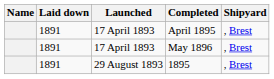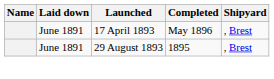- row: 1891 | 17 April 1893 | April 1895 | , Brest
May 1896 | Laid down: 1891 -> June 1891
1895 | Laid down: 1891 -> June 1891
